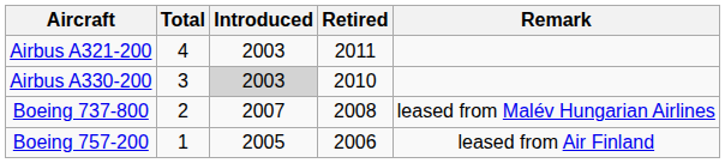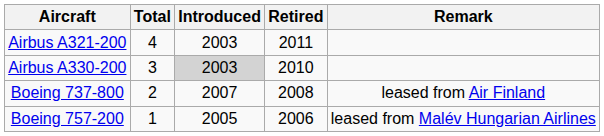Boeing 737-800 | Remark: leased from Malév Hungarian Airlines -> leased from Air Finland
Boeing 757-200 | Remark: leased from Air Finland -> leased from Malév Hungarian Airlines
